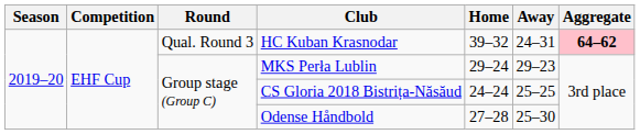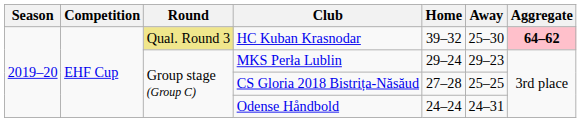HC Kuban Krasnodar | Round: no background -> khaki background
HC Kuban Krasnodar | Away: 24–31 -> 25–30
CS Gloria 2018 Bistrița-Năsăud | Home: 24–24 -> 27–28
Odense Håndbold | Home: 27–28 -> 24–24
Odense Håndbold | Away: 25–30 -> 24–31
